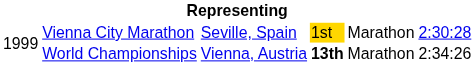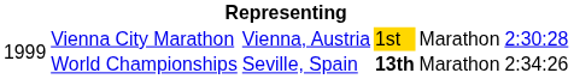Vienna City Marathon | column 3: Seville, Spain -> Vienna, Austria
World Championships | column 3: Vienna, Austria -> Seville, Spain
